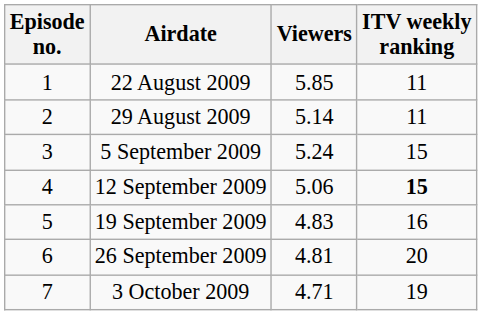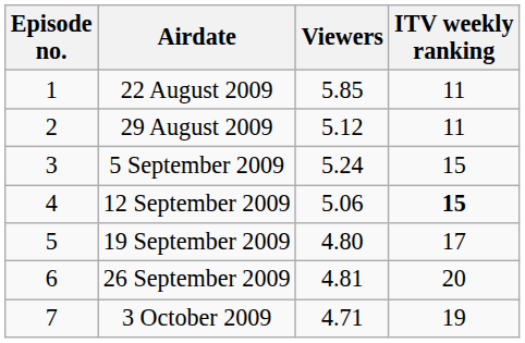29 August 2009 | Viewers: 5.14 -> 5.12
19 September 2009 | Viewers: 4.83 -> 4.80
19 September 2009 | ITV weekly ranking: 16 -> 17
